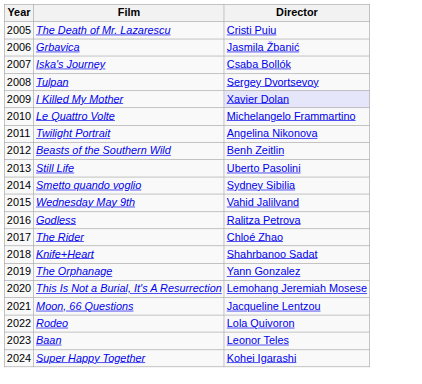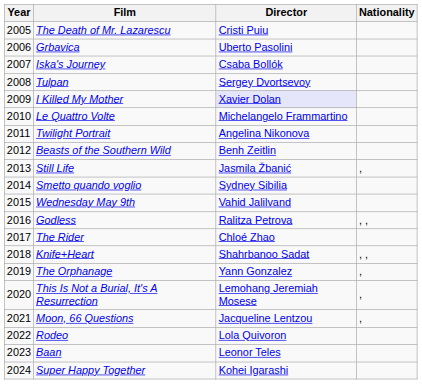+ column: Nationality | , | , , | , , | , | , | ,
Grbavica | Director: Jasmila Žbanić -> Uberto Pasolini
Still Life | Director: Uberto Pasolini -> Jasmila Žbanić
